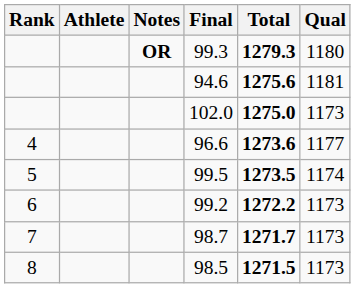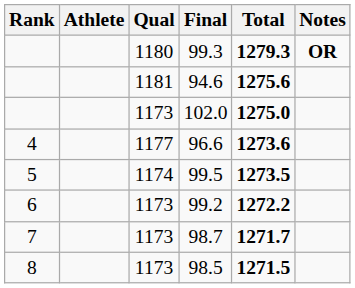columns swapped: Qual <-> Notes
